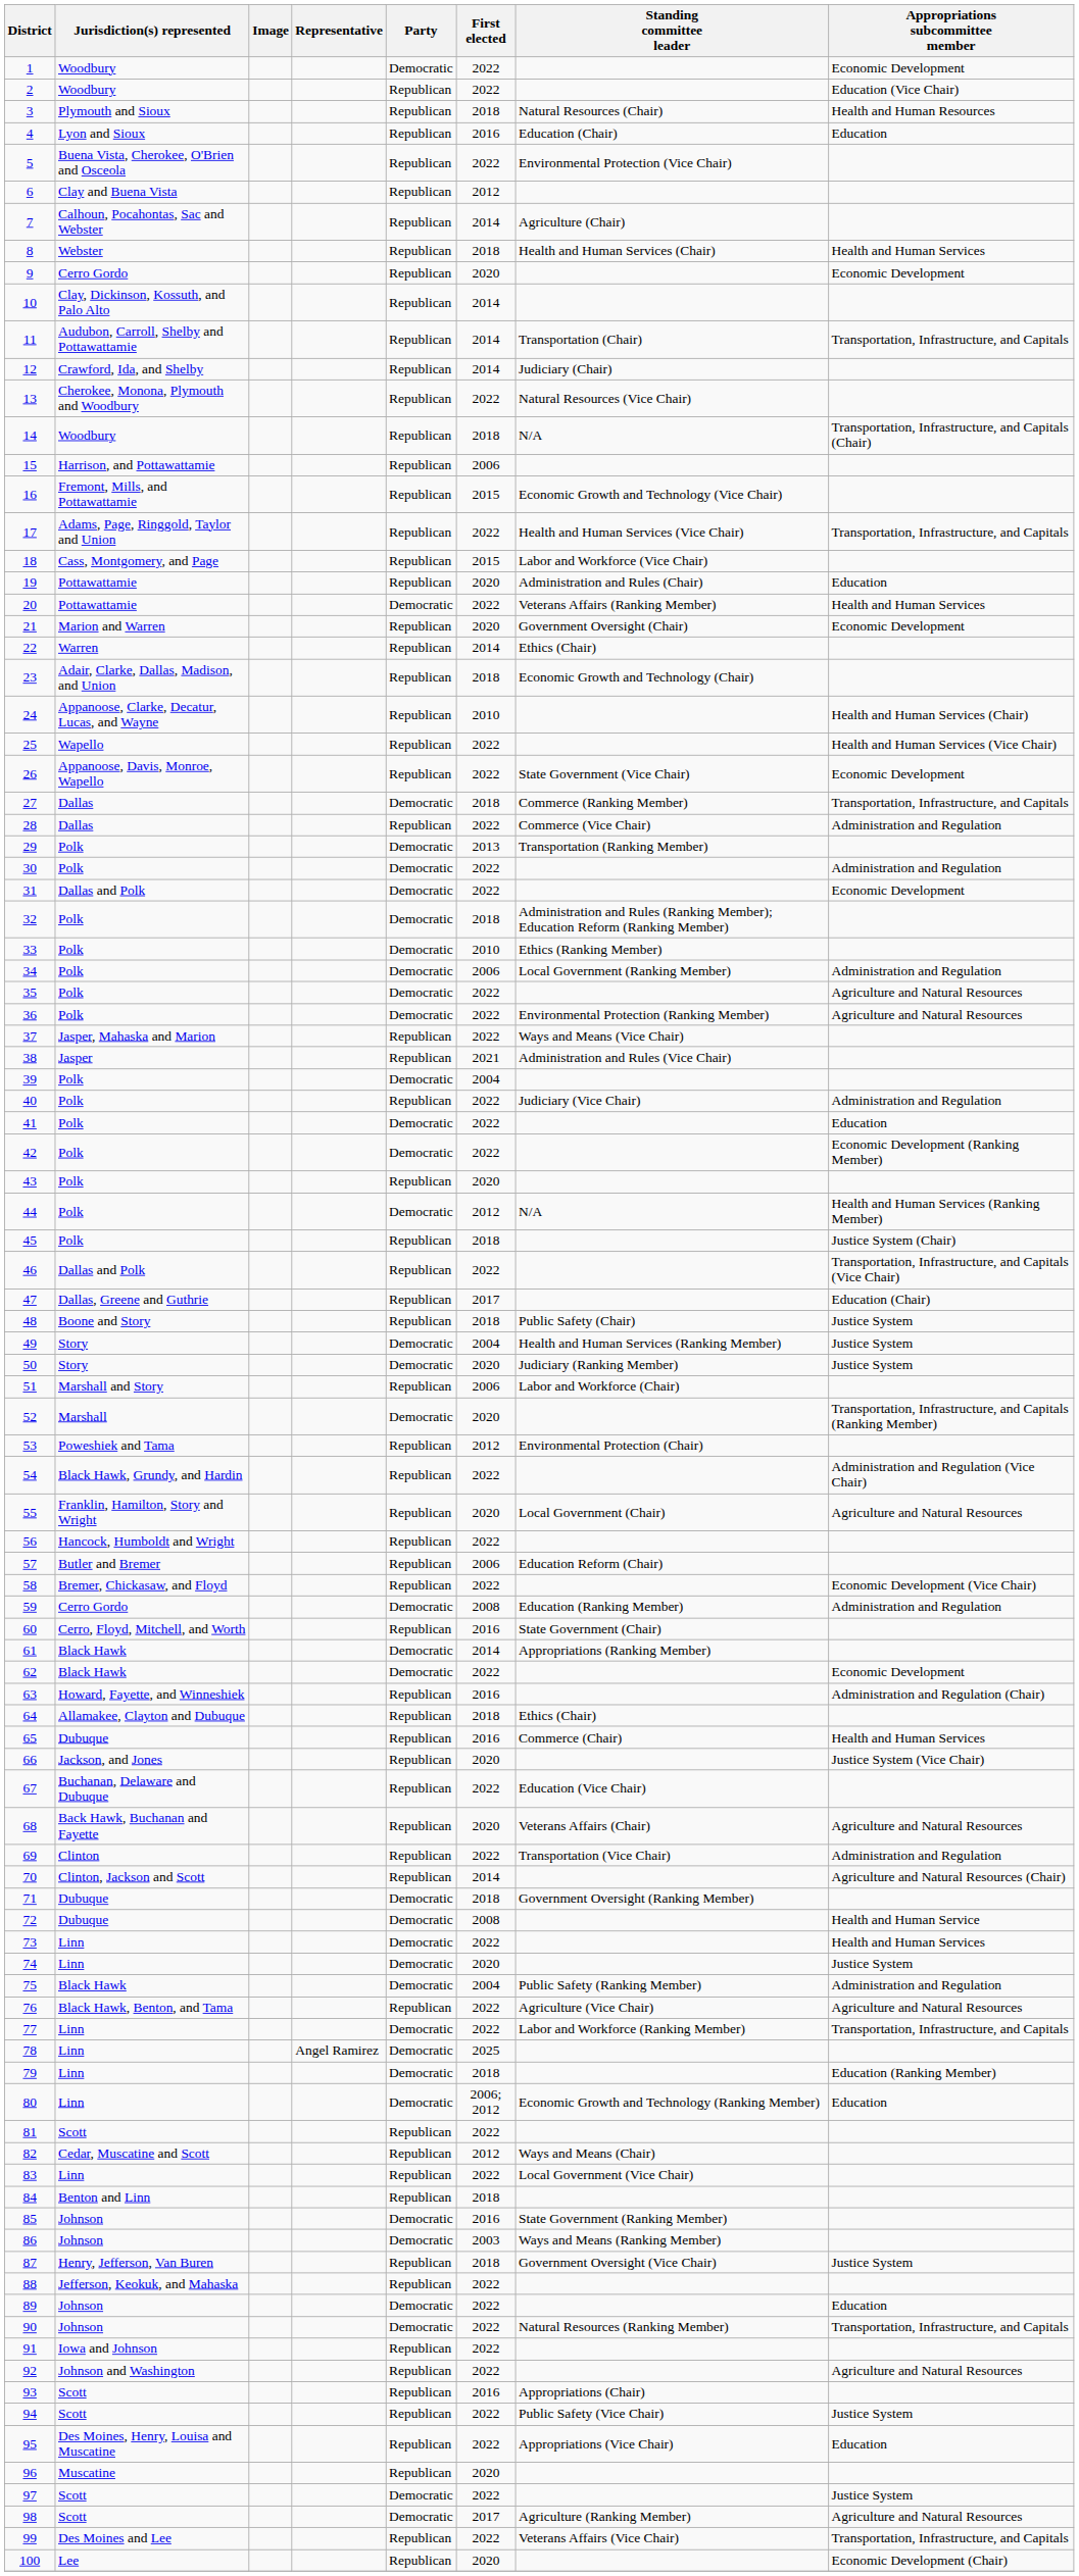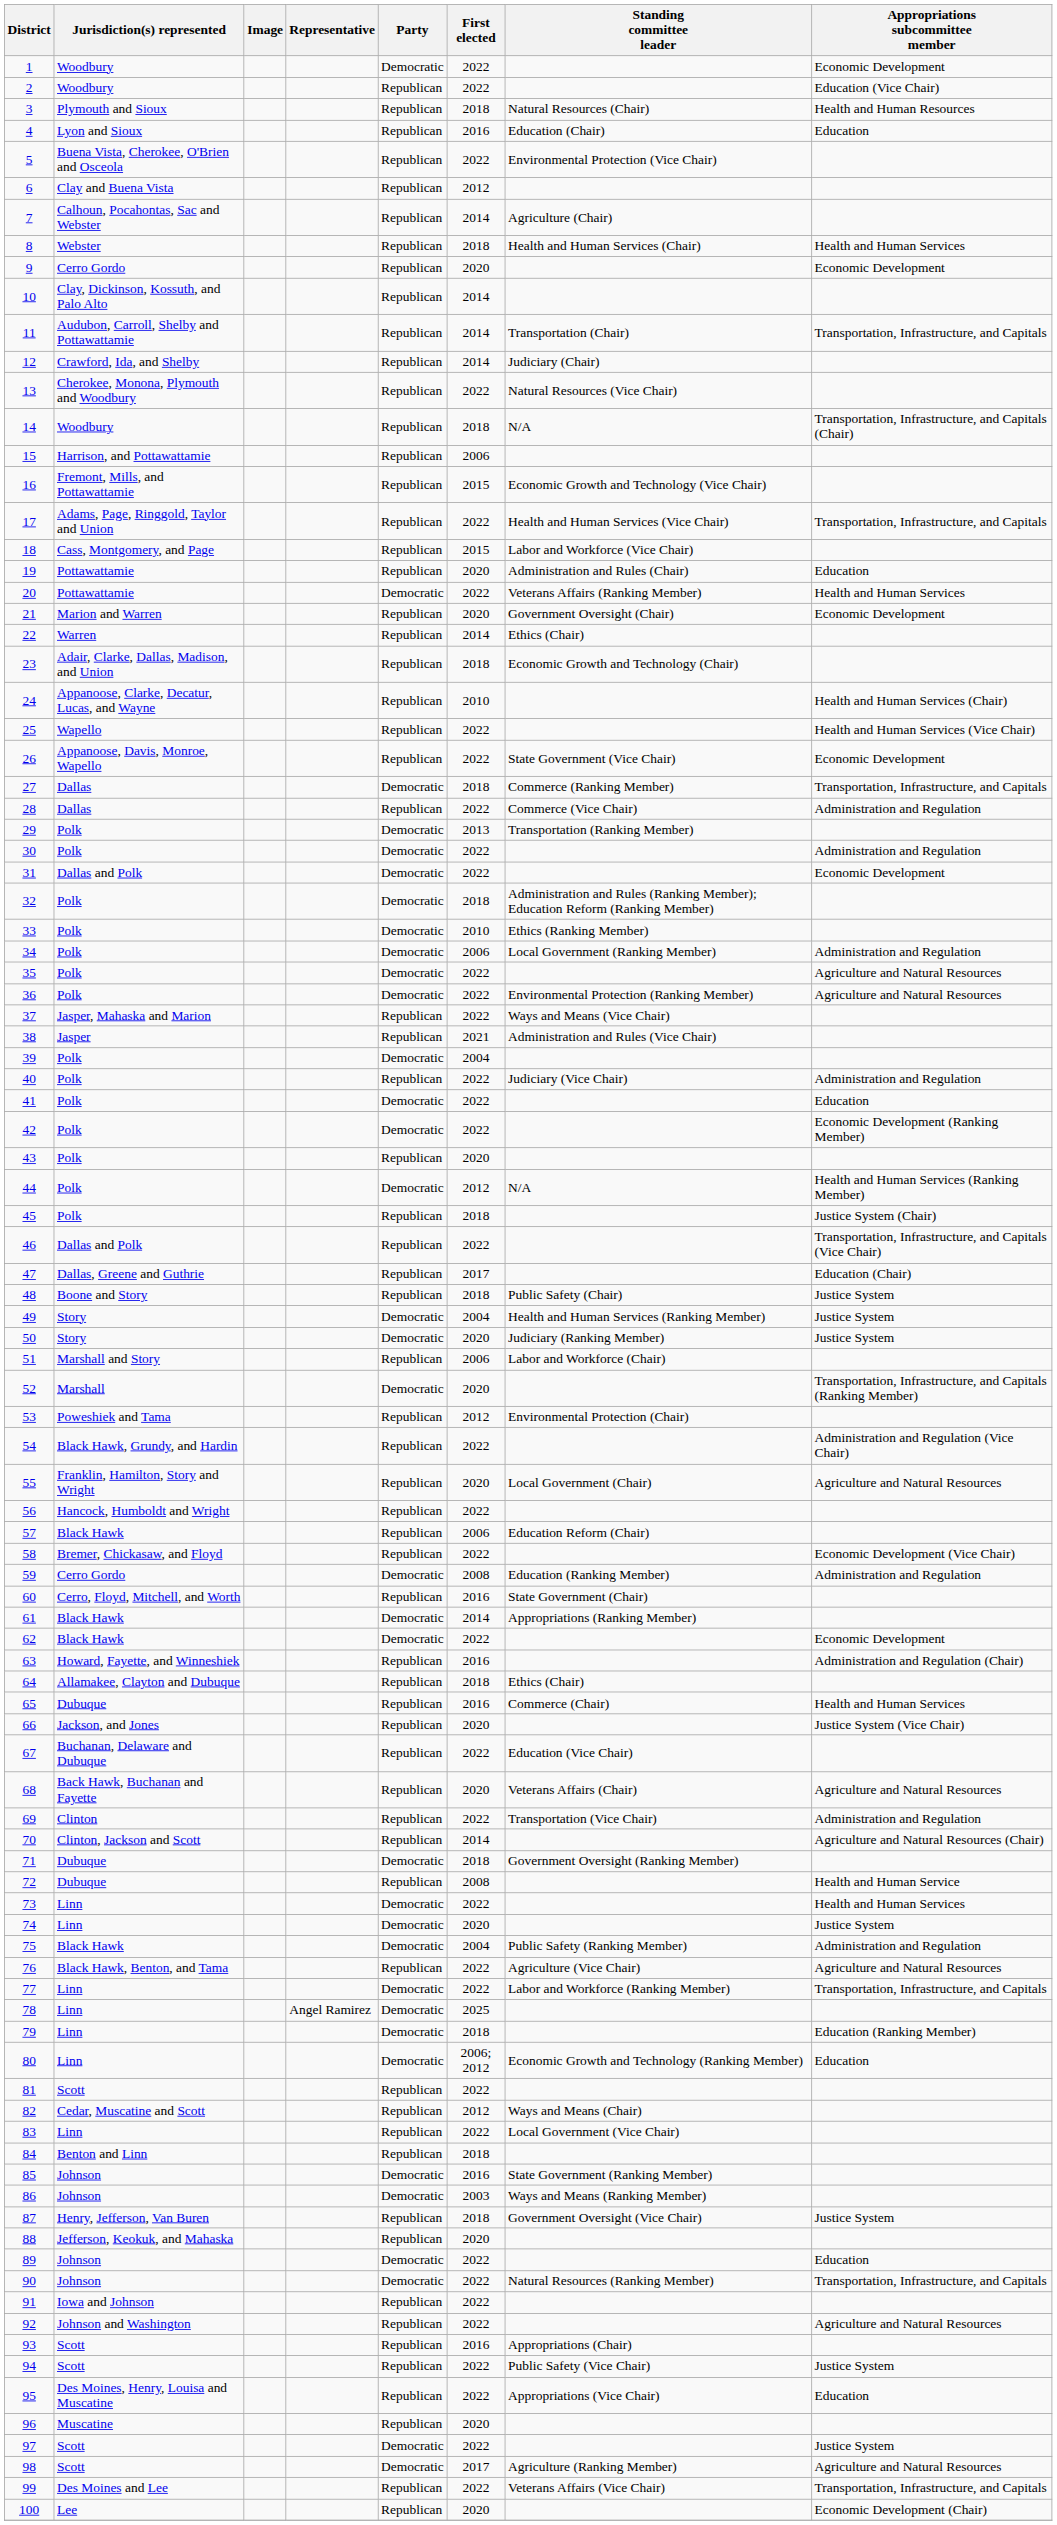57 | Jurisdiction(s) represented: Butler and Bremer -> Black Hawk
72 | Party: Democratic -> Republican
88 | First elected: 2022 -> 2020
